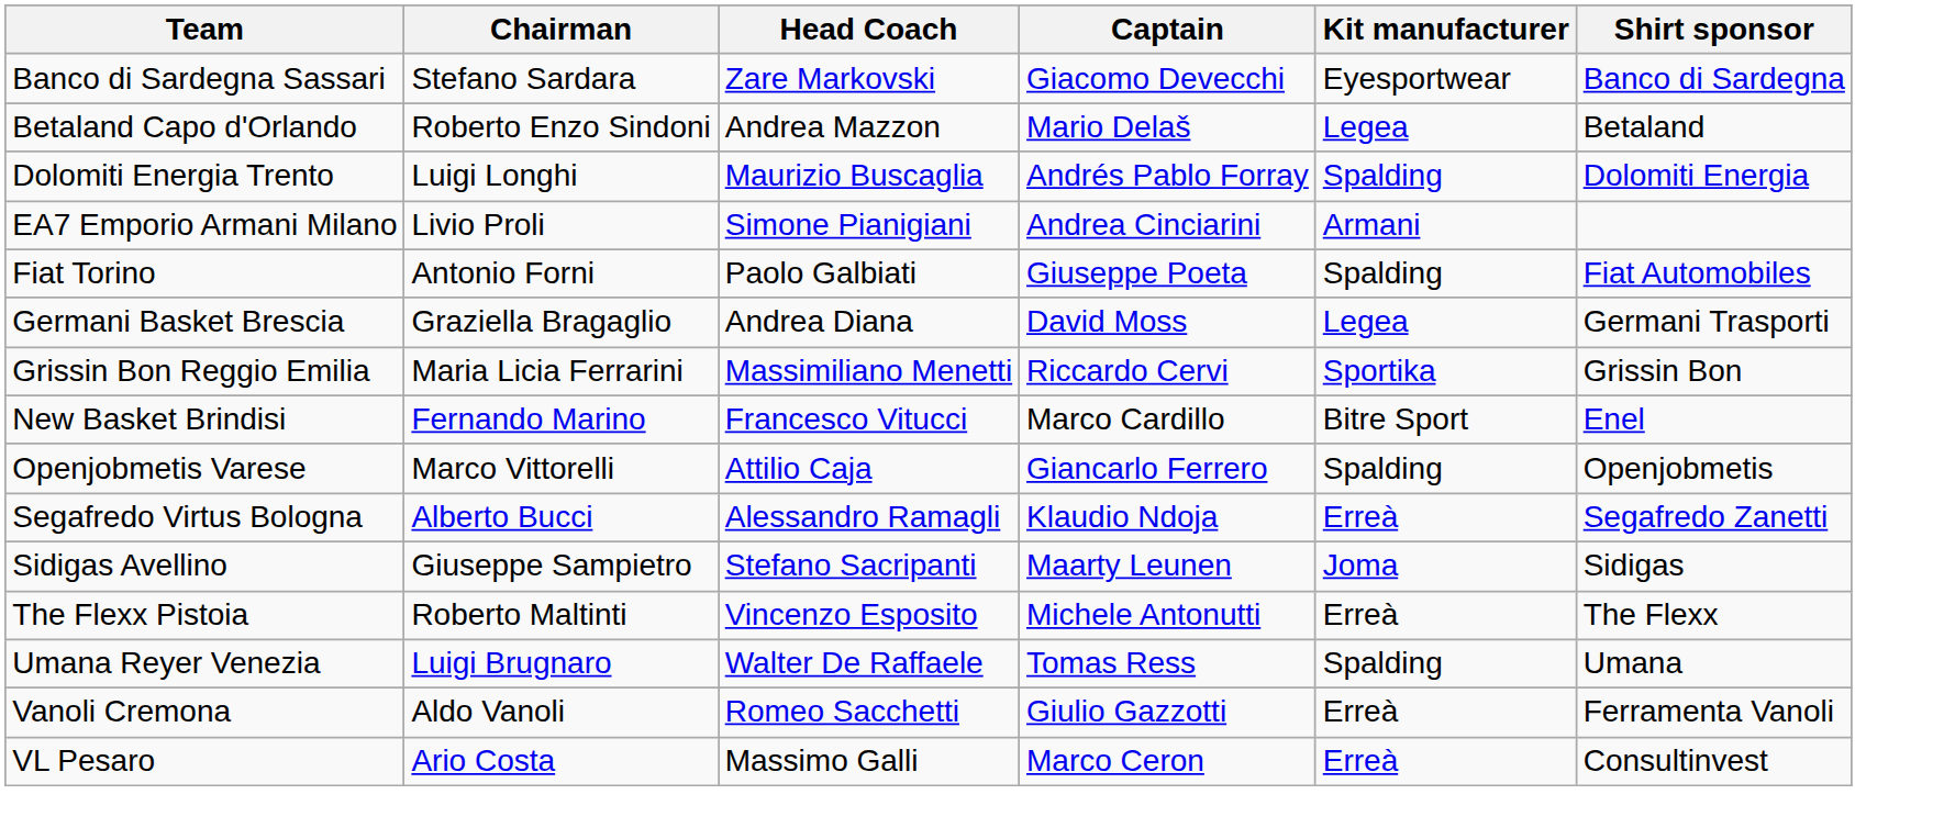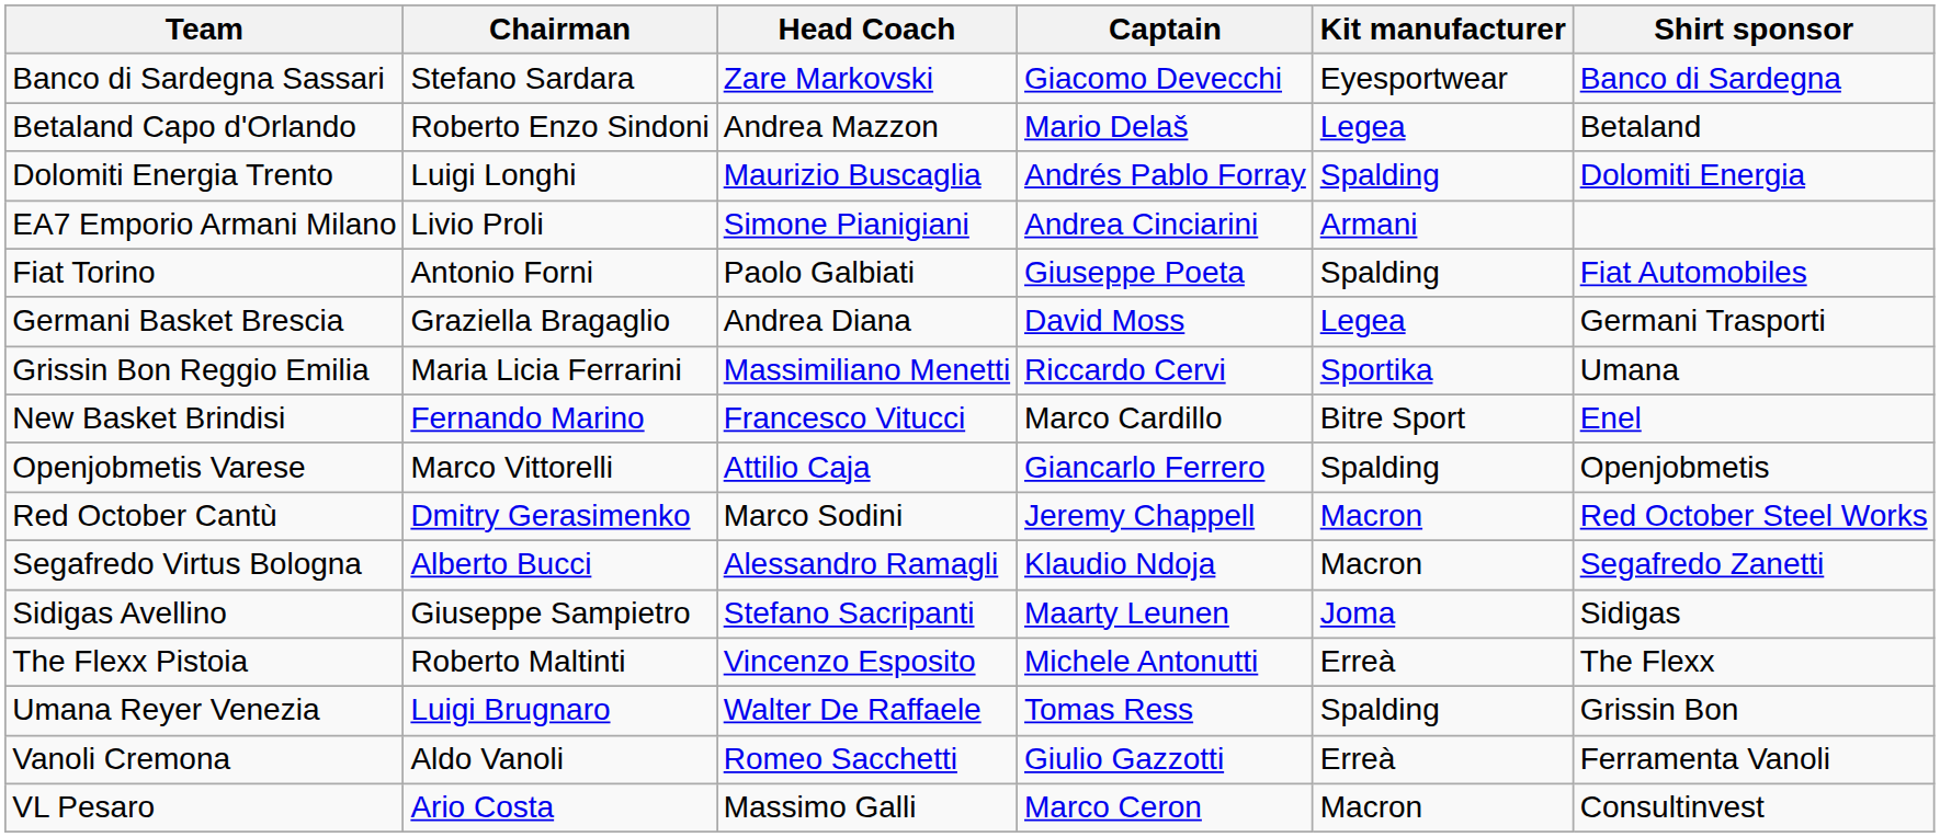Grissin Bon Reggio Emilia | Shirt sponsor: Grissin Bon -> Umana
+ row: Red October Cantù | Dmitry Gerasimenko | Marco Sodini | Jeremy Chappell | Macron | Red October Steel Works
Segafredo Virtus Bologna | Kit manufacturer: Erreà -> Macron
Umana Reyer Venezia | Shirt sponsor: Umana -> Grissin Bon
VL Pesaro | Kit manufacturer: Erreà -> Macron
